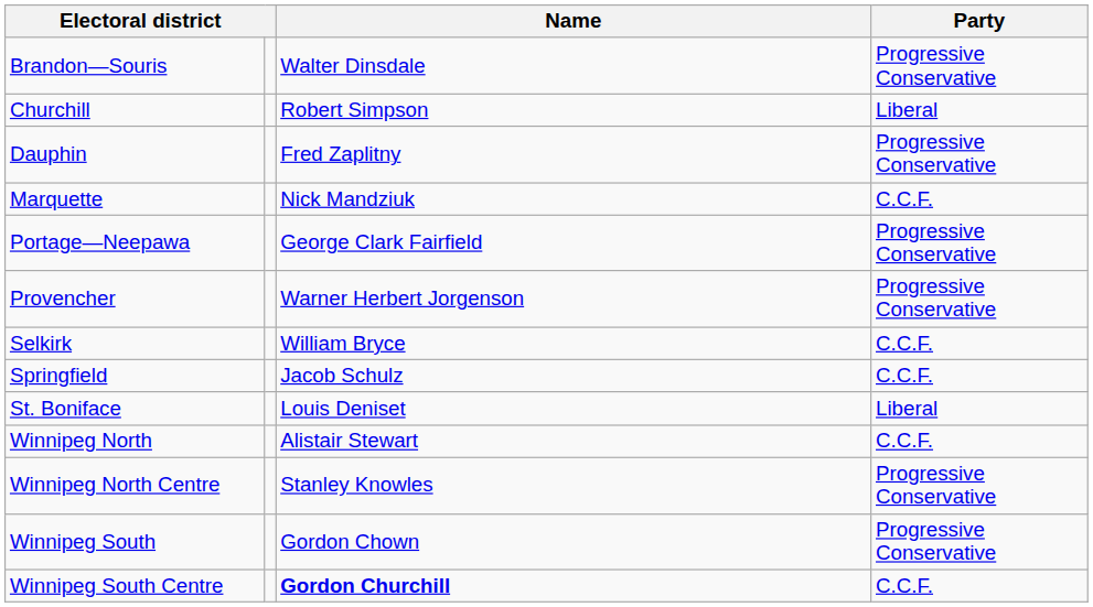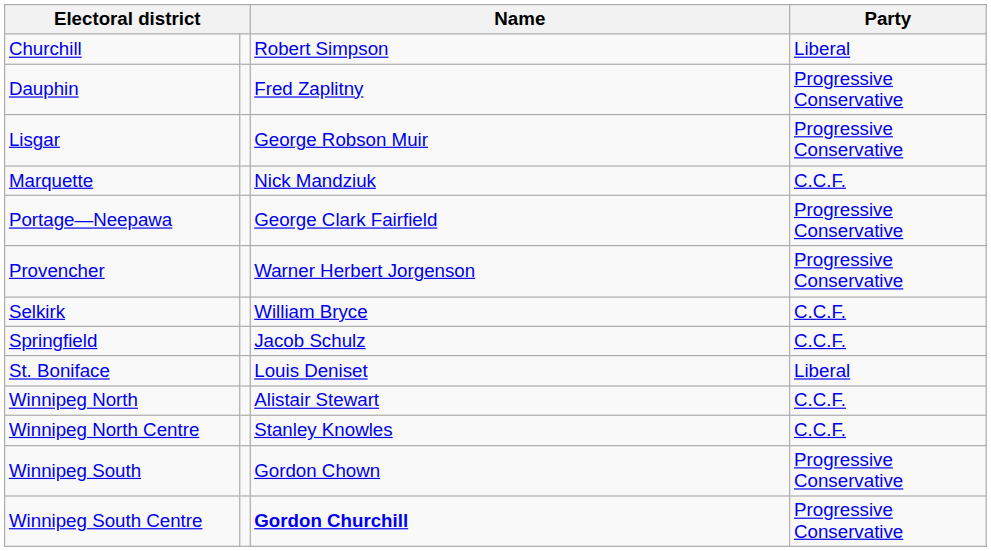- row: Brandon—Souris | Walter Dinsdale | Progressive Conservative
+ row: Lisgar | George Robson Muir | Progressive Conservative
Winnipeg North Centre | Party: Progressive Conservative -> C.C.F.
Winnipeg South Centre | Party: C.C.F. -> Progressive Conservative
